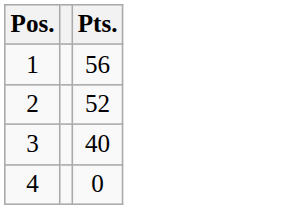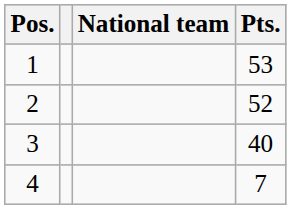+ column: National team
1 | Pts.: 56 -> 53
4 | Pts.: 0 -> 7
